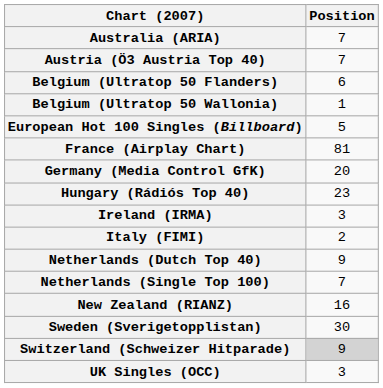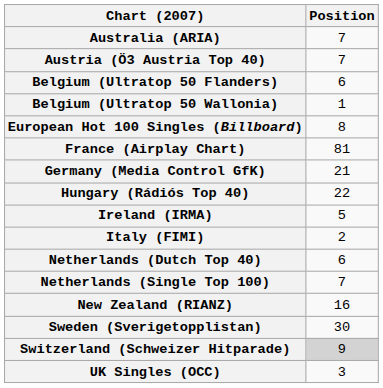European Hot 100 Singles (Billboard) | Position: 5 -> 8
Germany (Media Control GfK) | Position: 20 -> 21
Hungary (Rádiós Top 40) | Position: 23 -> 22
Ireland (IRMA) | Position: 3 -> 5
Netherlands (Dutch Top 40) | Position: 9 -> 6
